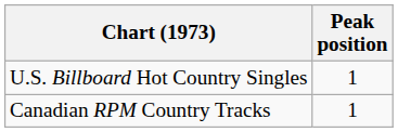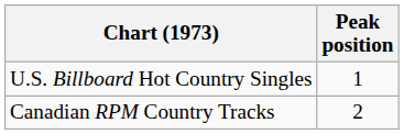Canadian RPM Country Tracks | Peak position: 1 -> 2
